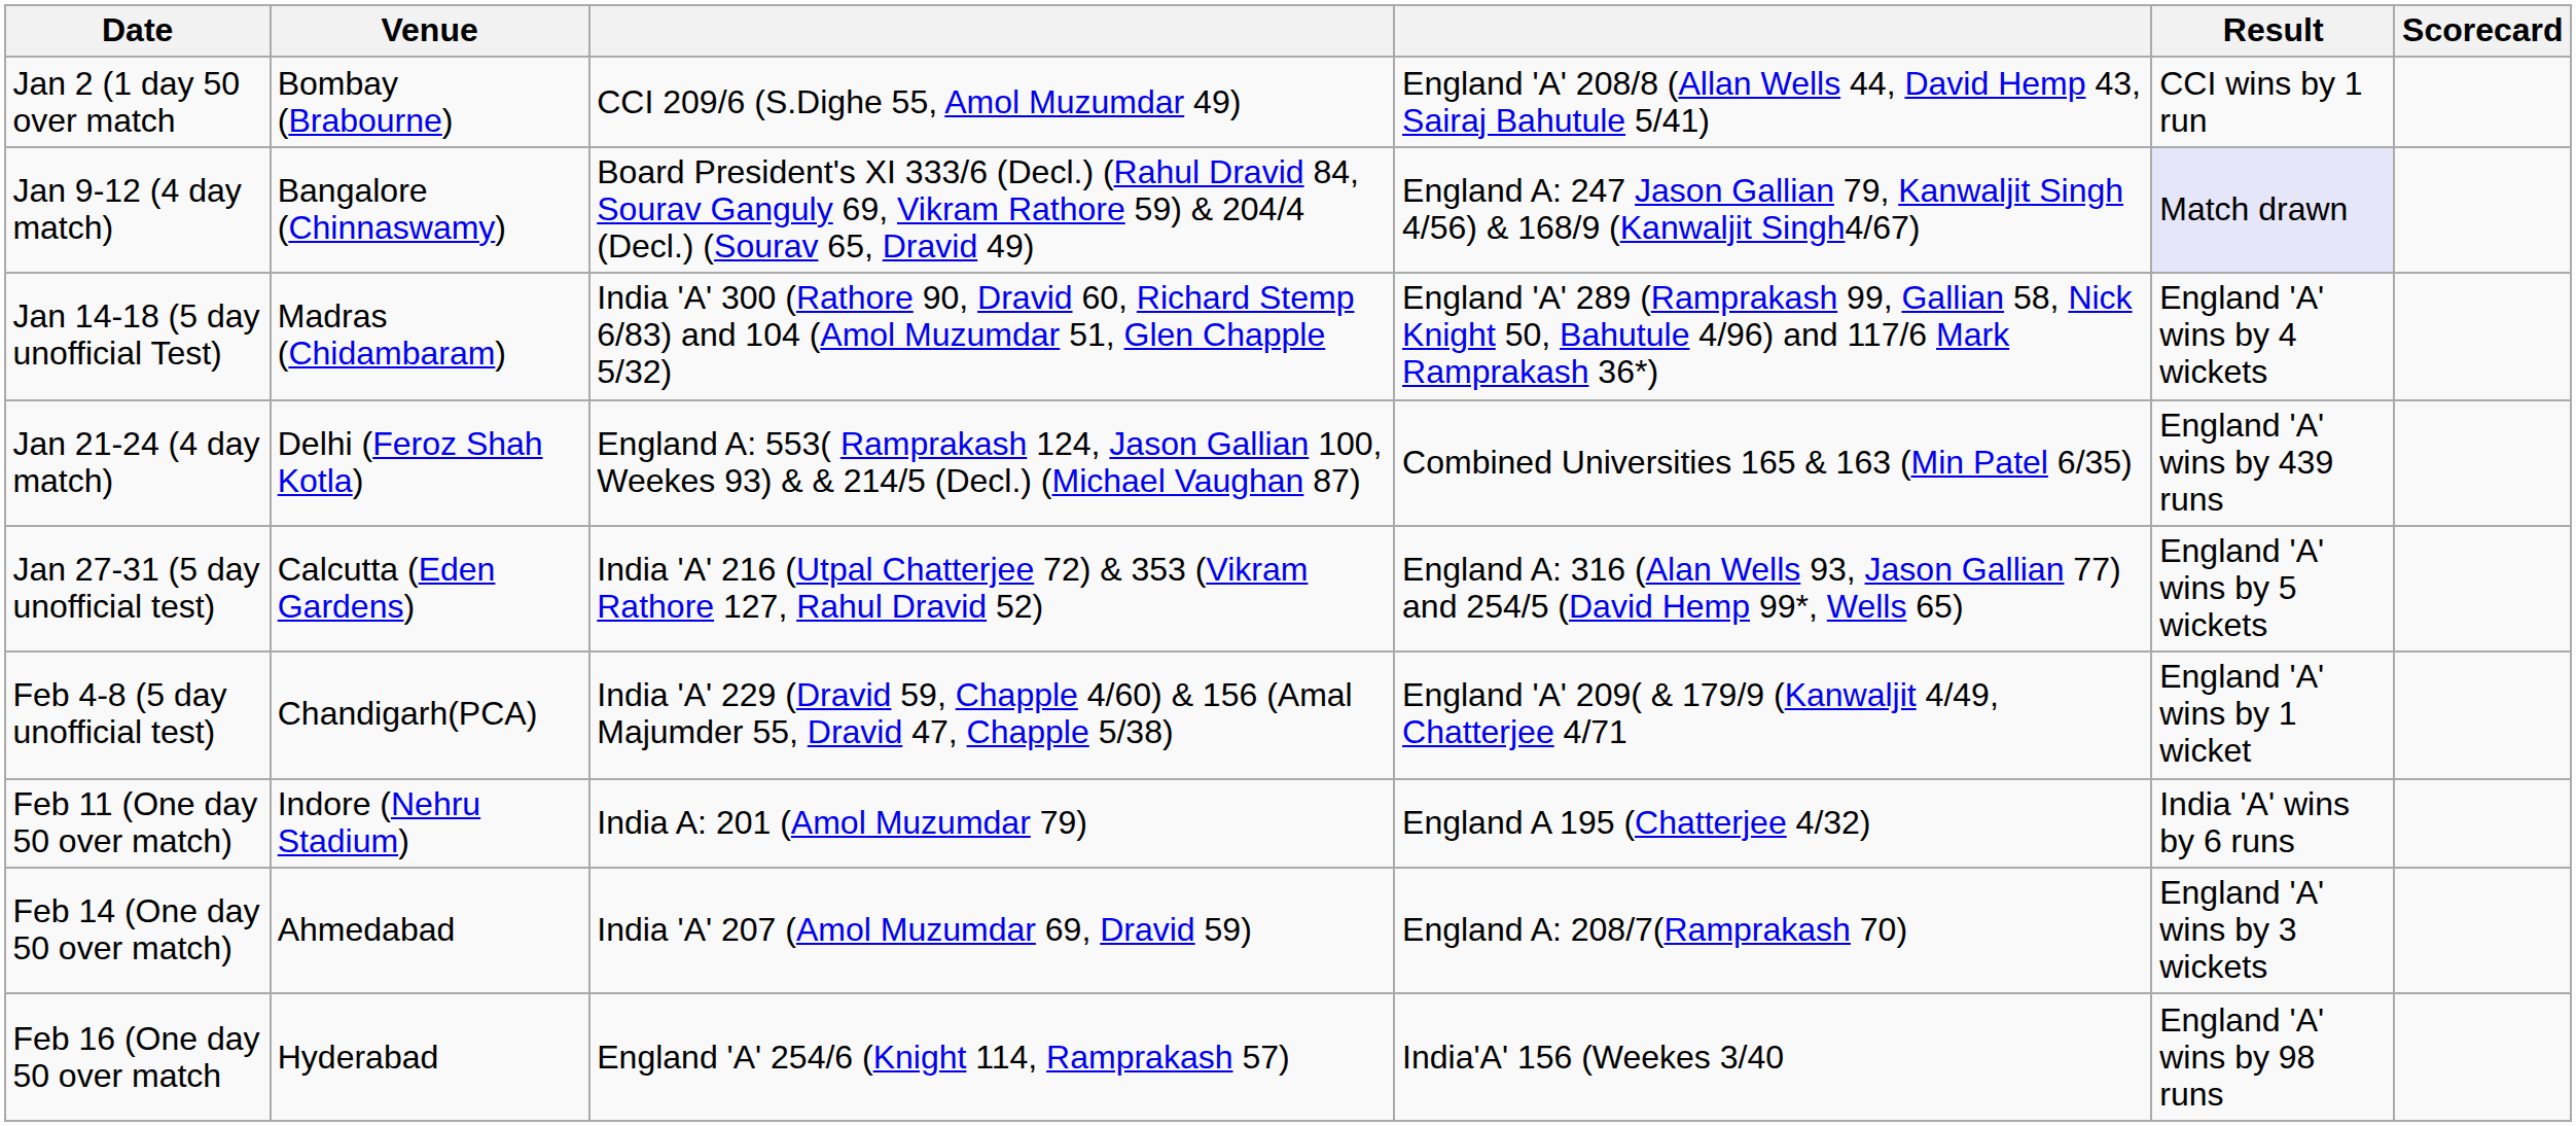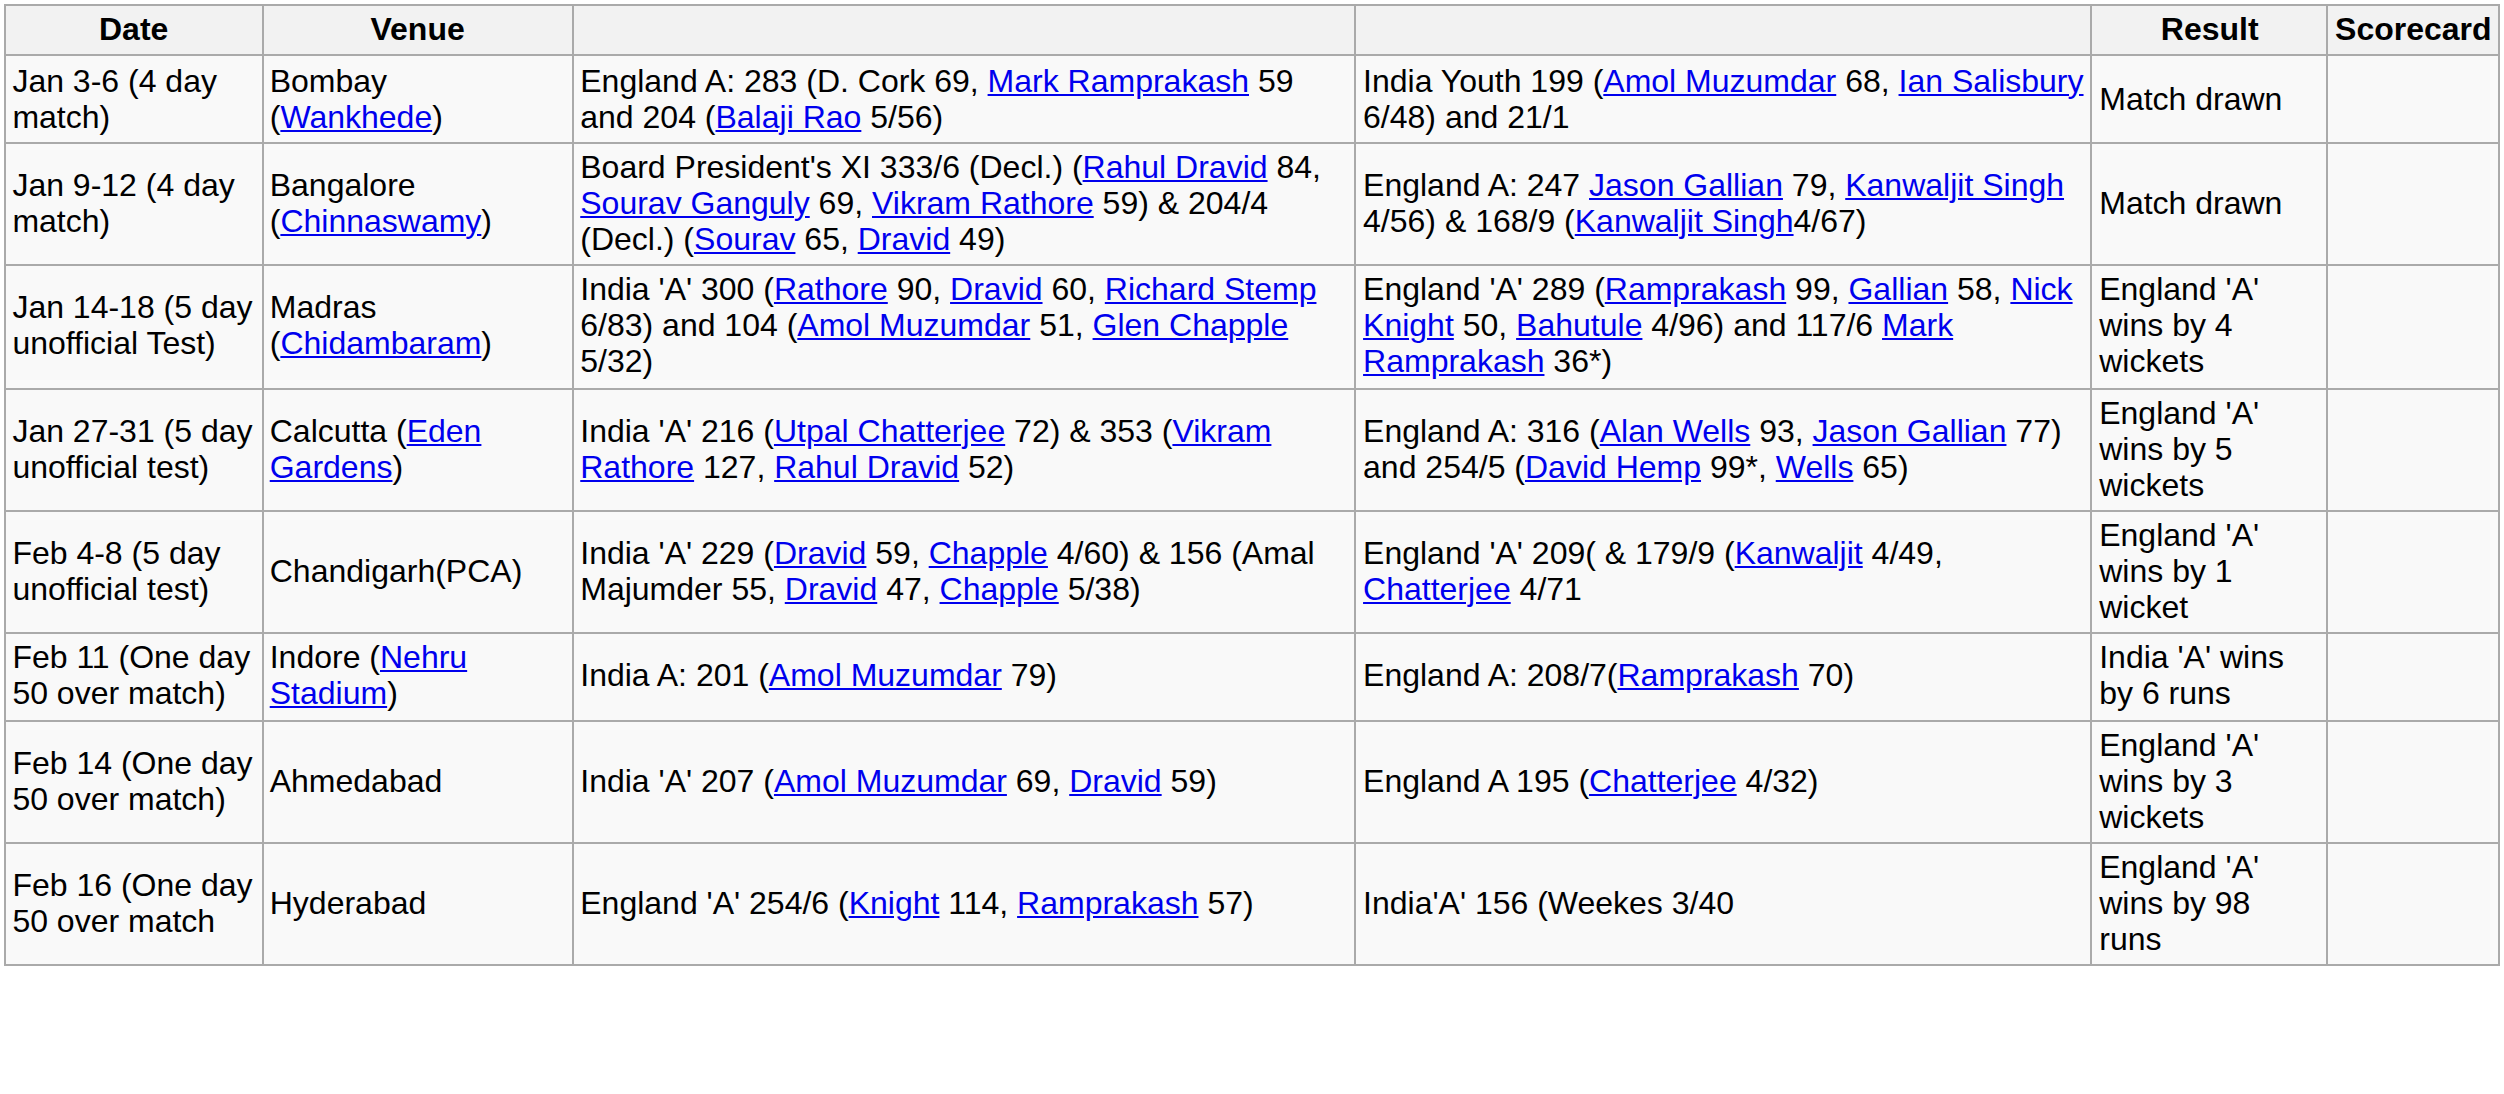- row: Jan 2 (1 day 50 over match | Bombay (Brabourne) | CCI 209/6 (S.Dighe 55, Amol Muzumdar 49) | England 'A' 208/8 (Allan Wells 44, David Hemp 43, Sairaj Bahutule 5/41) | CCI wins by 1 run
+ row: Jan 3-6 (4 day match) | Bombay (Wankhede) | England A: 283 (D. Cork 69, Mark Ramprakash 59 and 204 (Balaji Rao 5/56) | India Youth 199 (Amol Muzumdar 68, Ian Salisbury 6/48) and 21/1 | Match drawn
Jan 9-12 (4 day match) | Result: lavender background -> no background
- row: Jan 21-24 (4 day match) | Delhi (Feroz Shah Kotla) | England A: 553( Ramprakash 124, Jason Gallian 100, Weekes 93) & & 214/5 (Decl.) (Michael Vaughan 87) | Combined Universities 165 & 163 (Min Patel 6/35) | England 'A' wins by 439 runs
Feb 11 (One day 50 over match) | column 4: England A 195 (Chatterjee 4/32) -> England A: 208/7(Ramprakash 70)
Feb 14 (One day 50 over match) | column 4: England A: 208/7(Ramprakash 70) -> England A 195 (Chatterjee 4/32)
